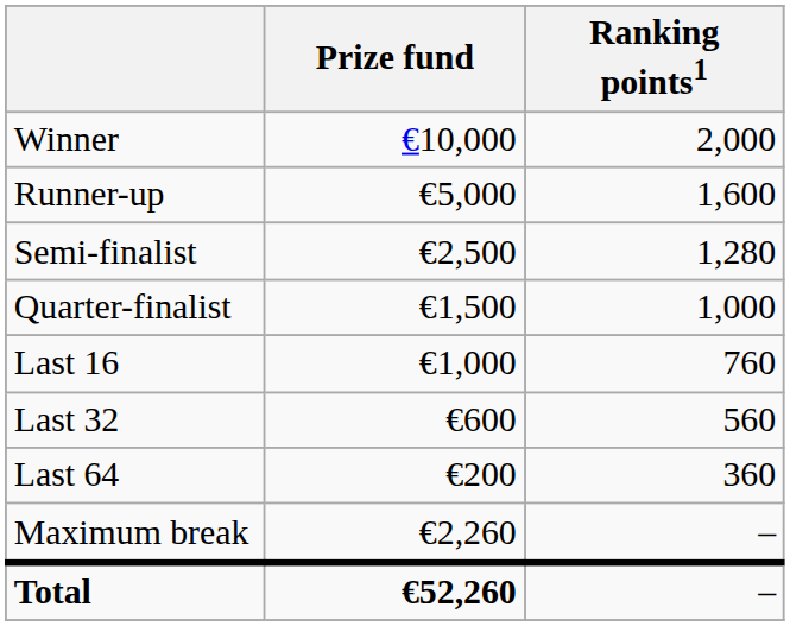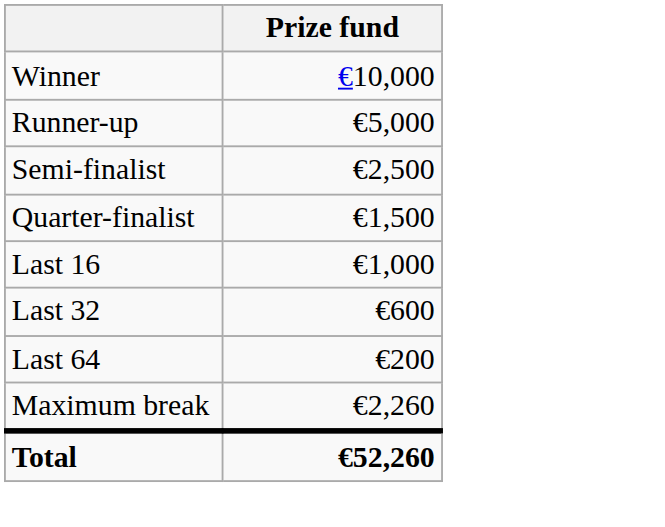- column: Ranking points1 | 2,000 | 1,600 | 1,280 | 1,000 | 760 | 560 | 360 | – | –
